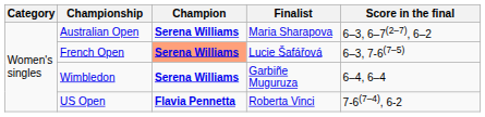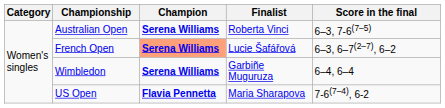Australian Open | Finalist: Maria Sharapova -> Roberta Vinci
Australian Open | Score in the final: 6–3, 6–7(2–7), 6–2 -> 6–3, 7-6(7–5)
French Open | Score in the final: 6–3, 7-6(7–5) -> 6–3, 6–7(2–7), 6–2
US Open | Finalist: Roberta Vinci -> Maria Sharapova
